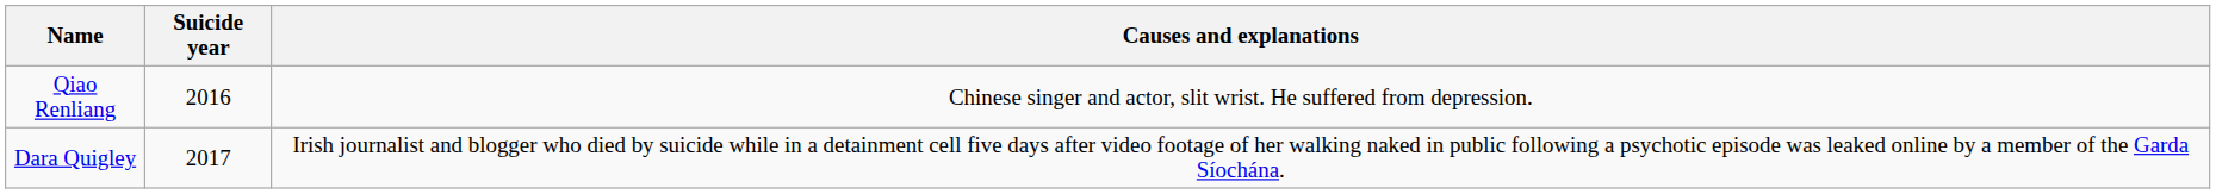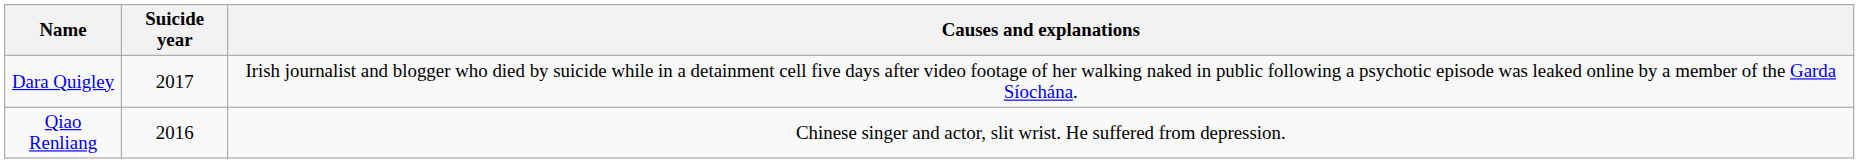rows swapped: Qiao Renliang <-> Dara Quigley
